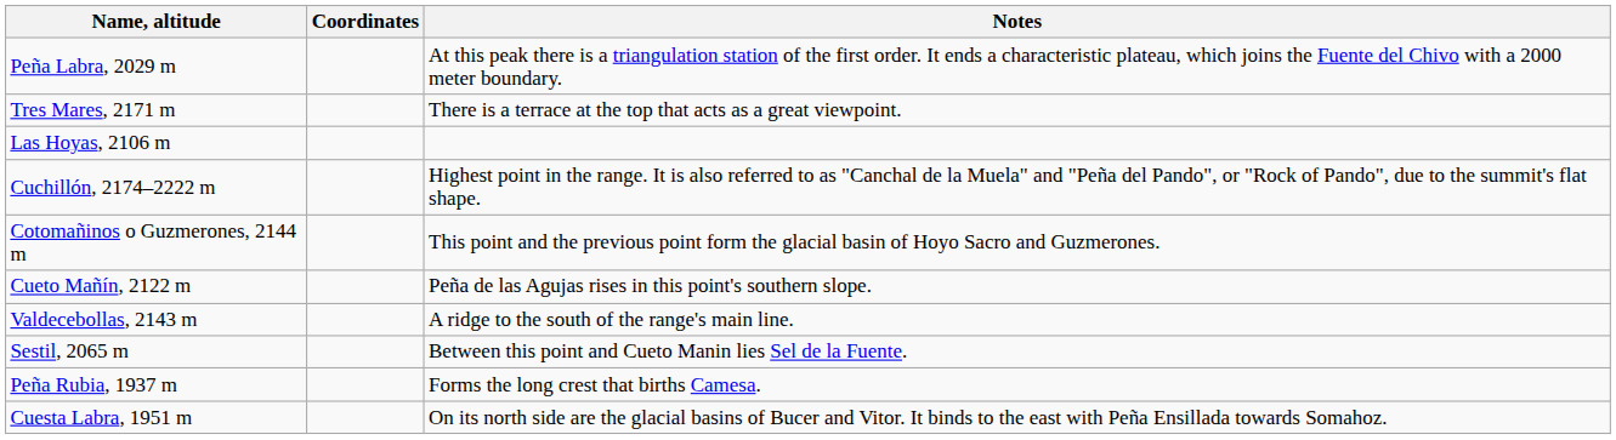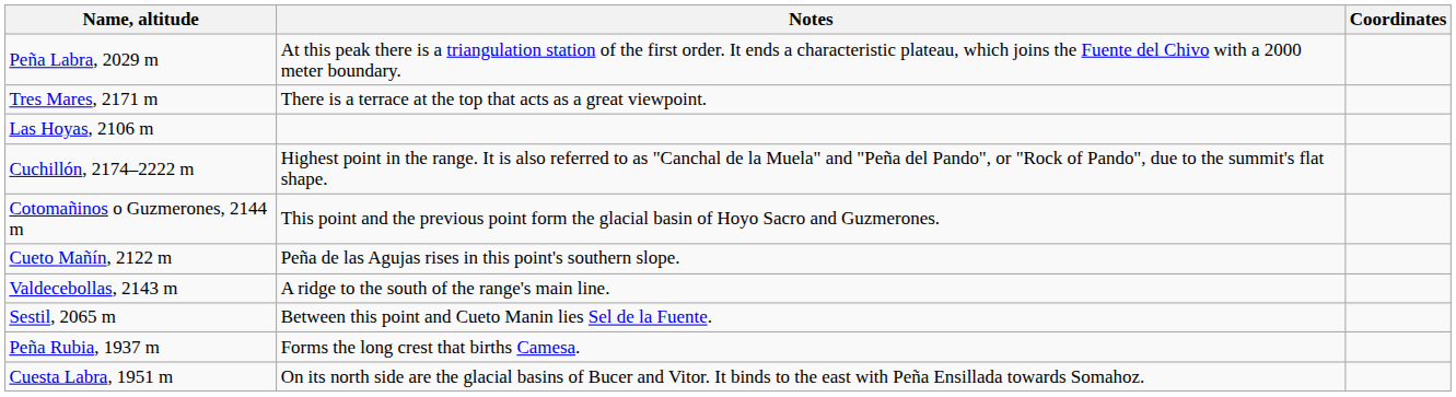columns swapped: Coordinates <-> Notes
